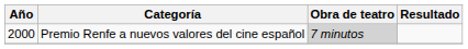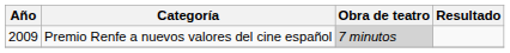Premio Renfe a nuevos valores del cine español | Año: 2000 -> 2009
